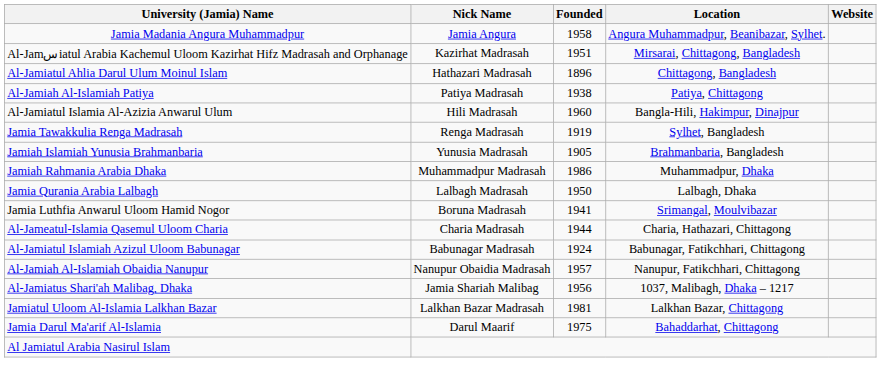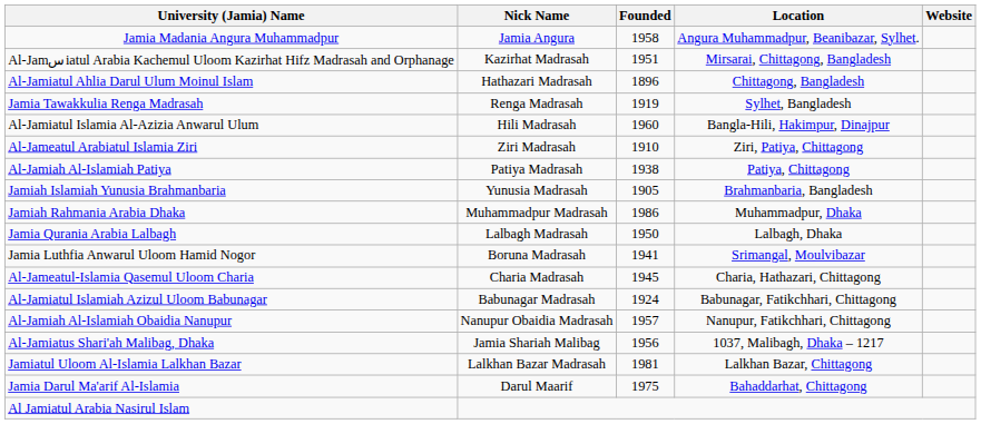rows swapped: Al-Jamiah Al-Islamiah Patiya <-> Jamia Tawakkulia Renga Madrasah
+ row: Al-Jameatul Arabiatul Islamia Ziri | Ziri Madrasah | 1910 | Ziri, Patiya, Chittagong
Al-Jameatul-Islamia Qasemul Uloom Charia | Founded: 1944 -> 1945
